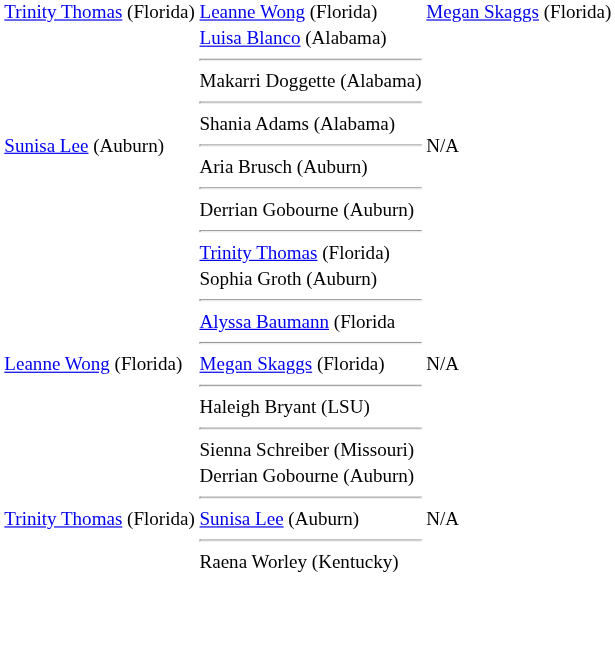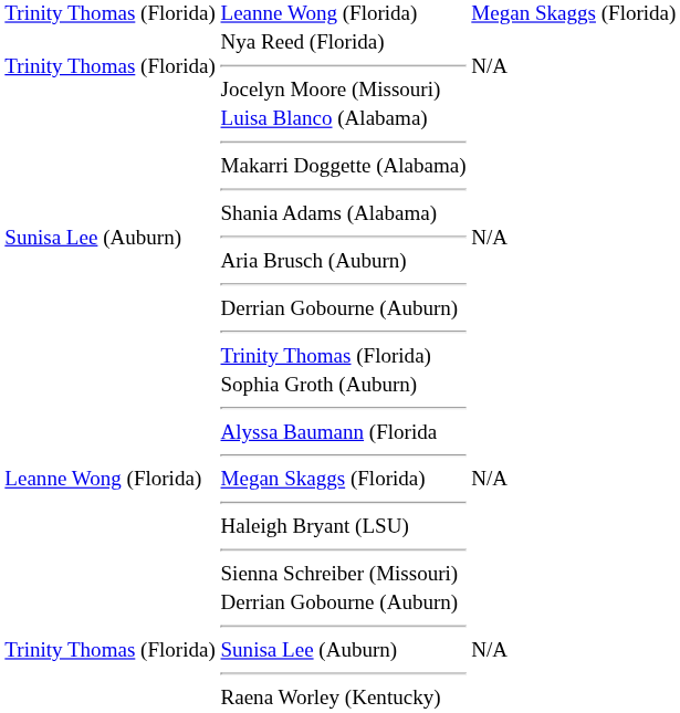+ row: Trinity Thomas (Florida) | Nya Reed (Florida) Jocelyn Moore (Missouri) | N/A
